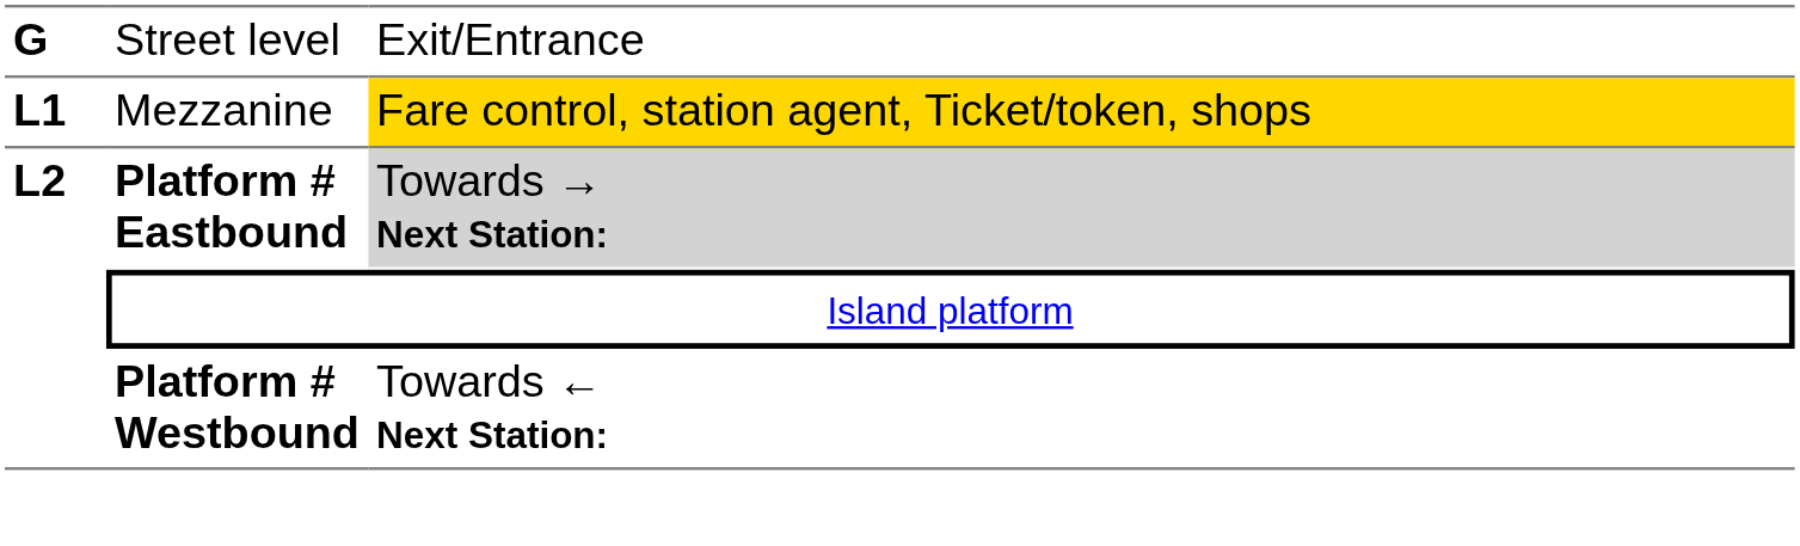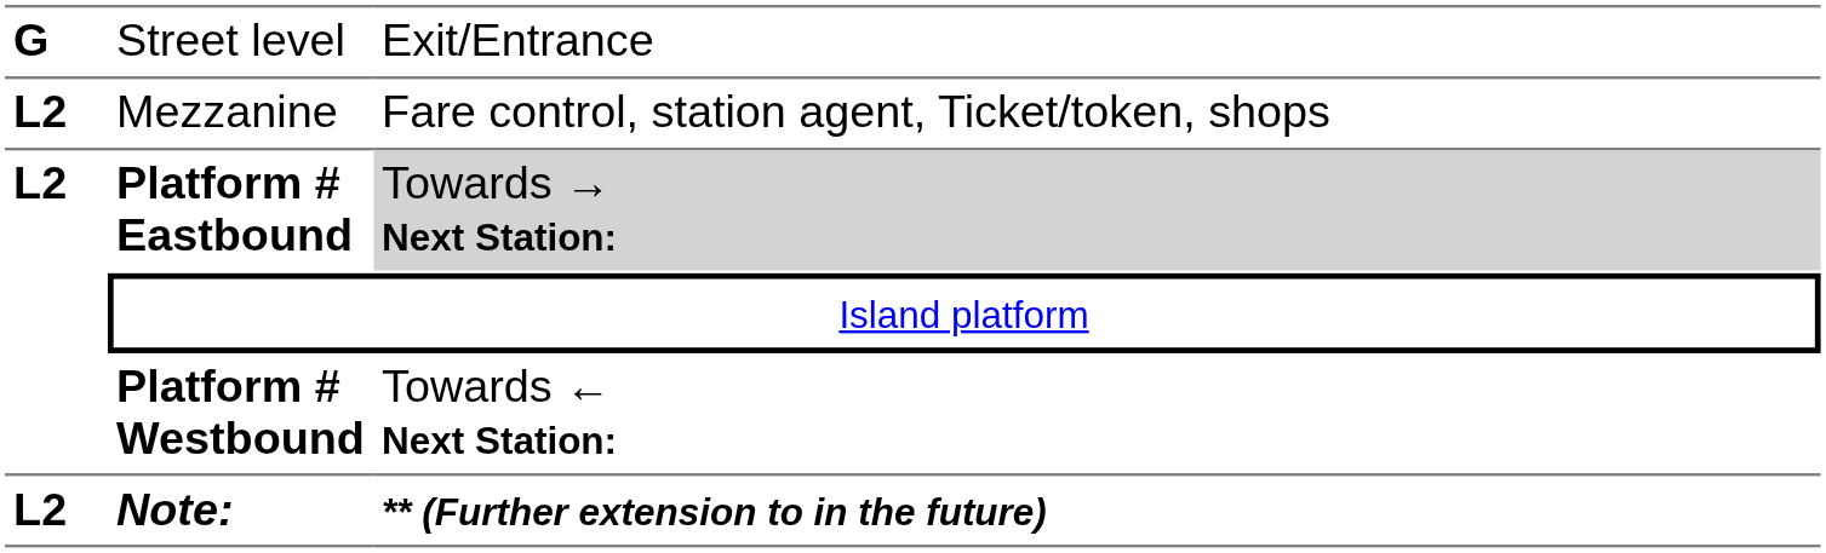Mezzanine | column 1: L1 -> L2
Mezzanine | column 3: gold background -> no background
+ row: L2 | Note: | ** (Further extension to in the future)
